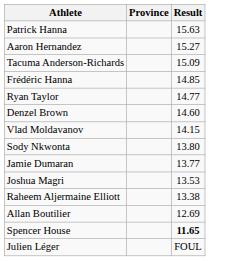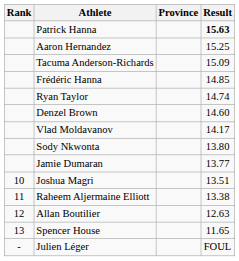+ column: Rank | 10 | 11 | 12 | 13 | -
Patrick Hanna | Result: normal -> bold
Aaron Hernandez | Result: 15.27 -> 15.25
Ryan Taylor | Result: 14.77 -> 14.74
Vlad Moldavanov | Result: 14.15 -> 14.17
Joshua Magri | Result: 13.53 -> 13.51
Allan Boutilier | Result: 12.69 -> 12.63
Spencer House | Result: bold -> normal
